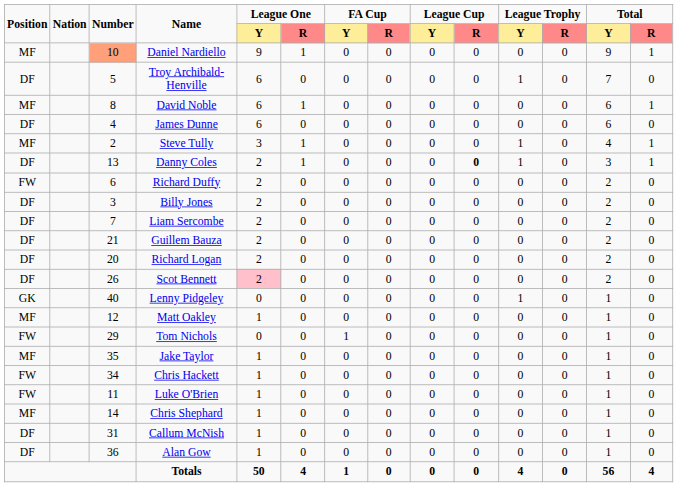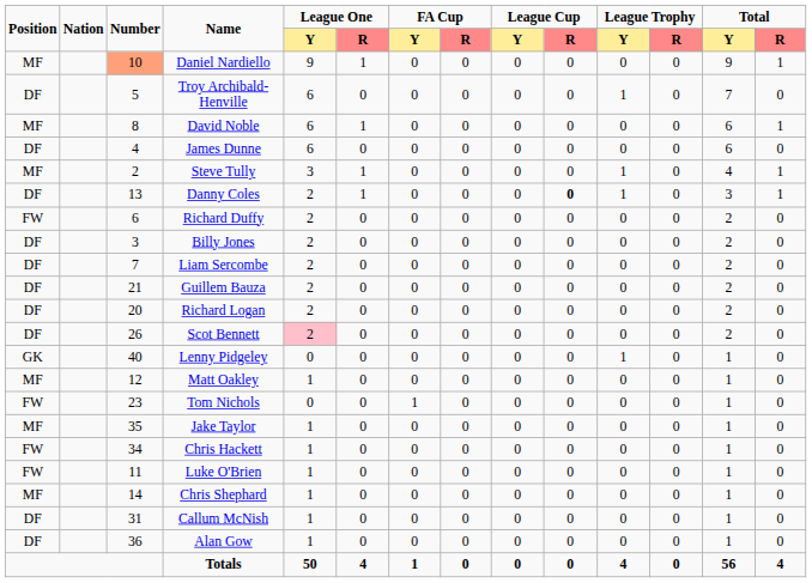Tom Nichols | Number: 29 -> 23
